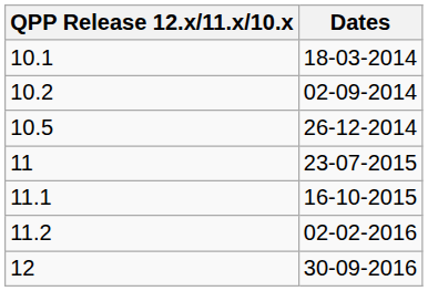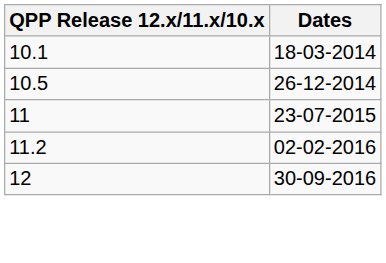- row: 10.2 | 02-09-2014
- row: 11.1 | 16-10-2015
